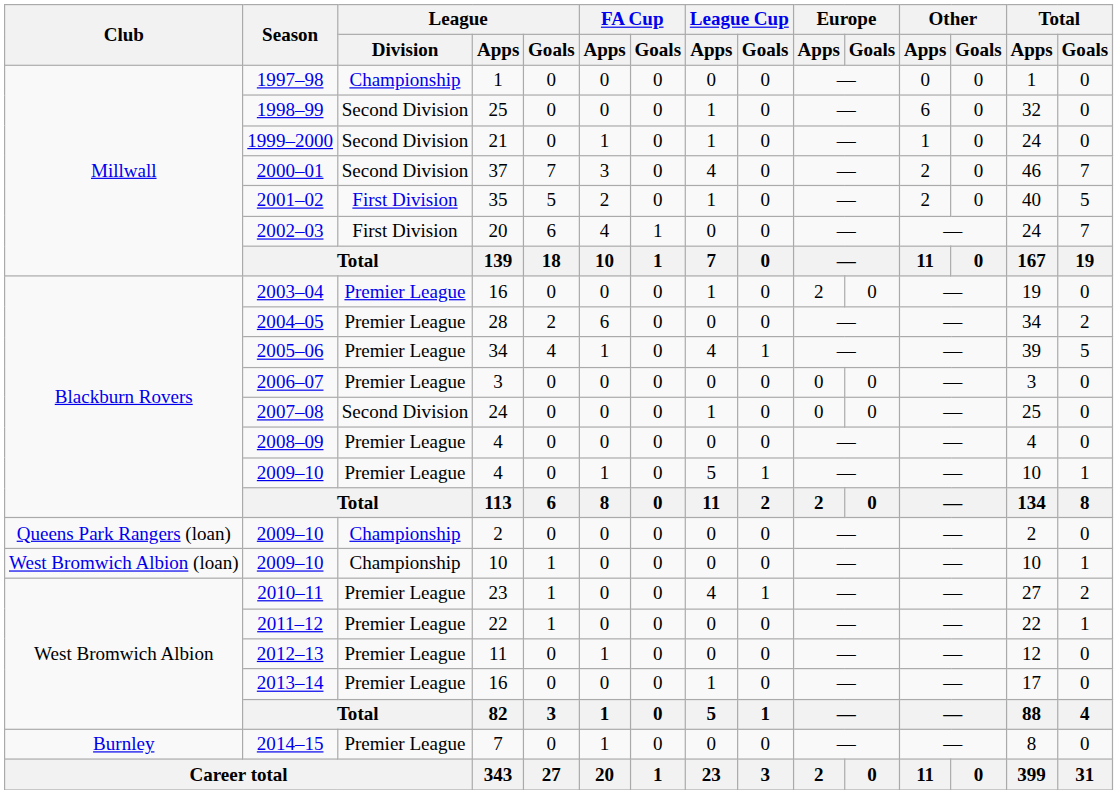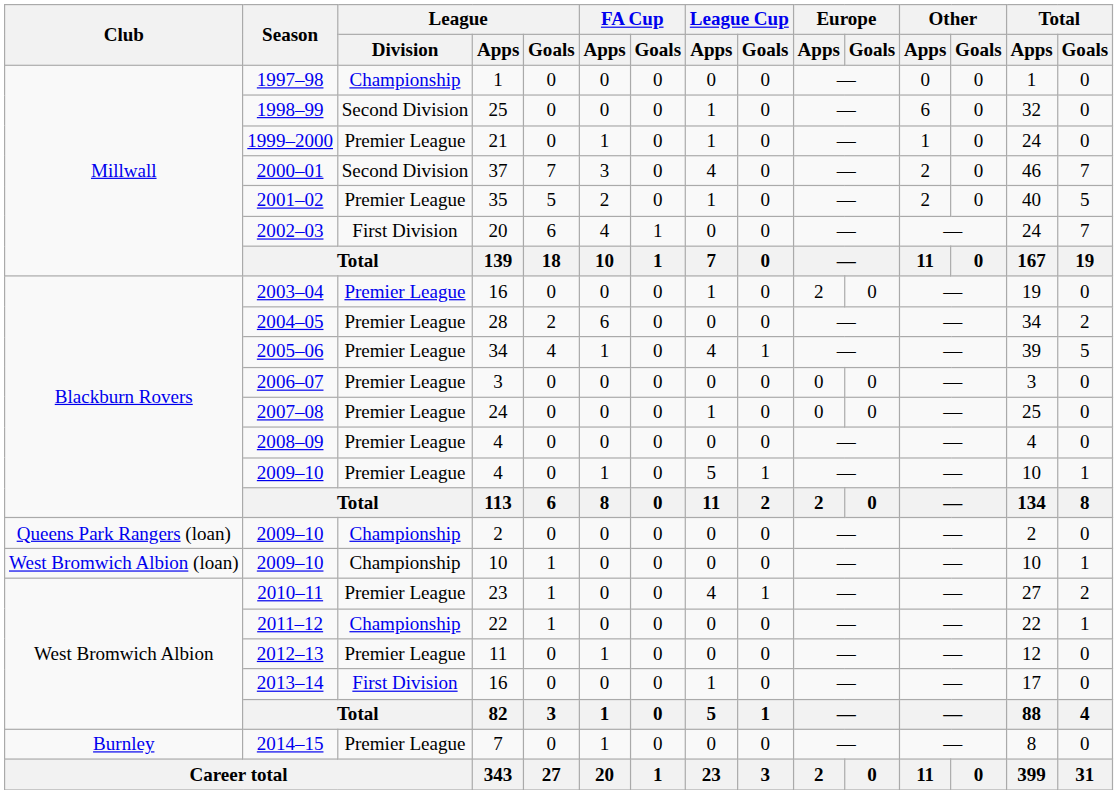1999–2000 | League / Division: Second Division -> Premier League
2001–02 | League / Division: First Division -> Premier League
2007–08 | League / Division: Second Division -> Premier League
2011–12 | League / Division: Premier League -> Championship
2013–14 | League / Division: Premier League -> First Division
